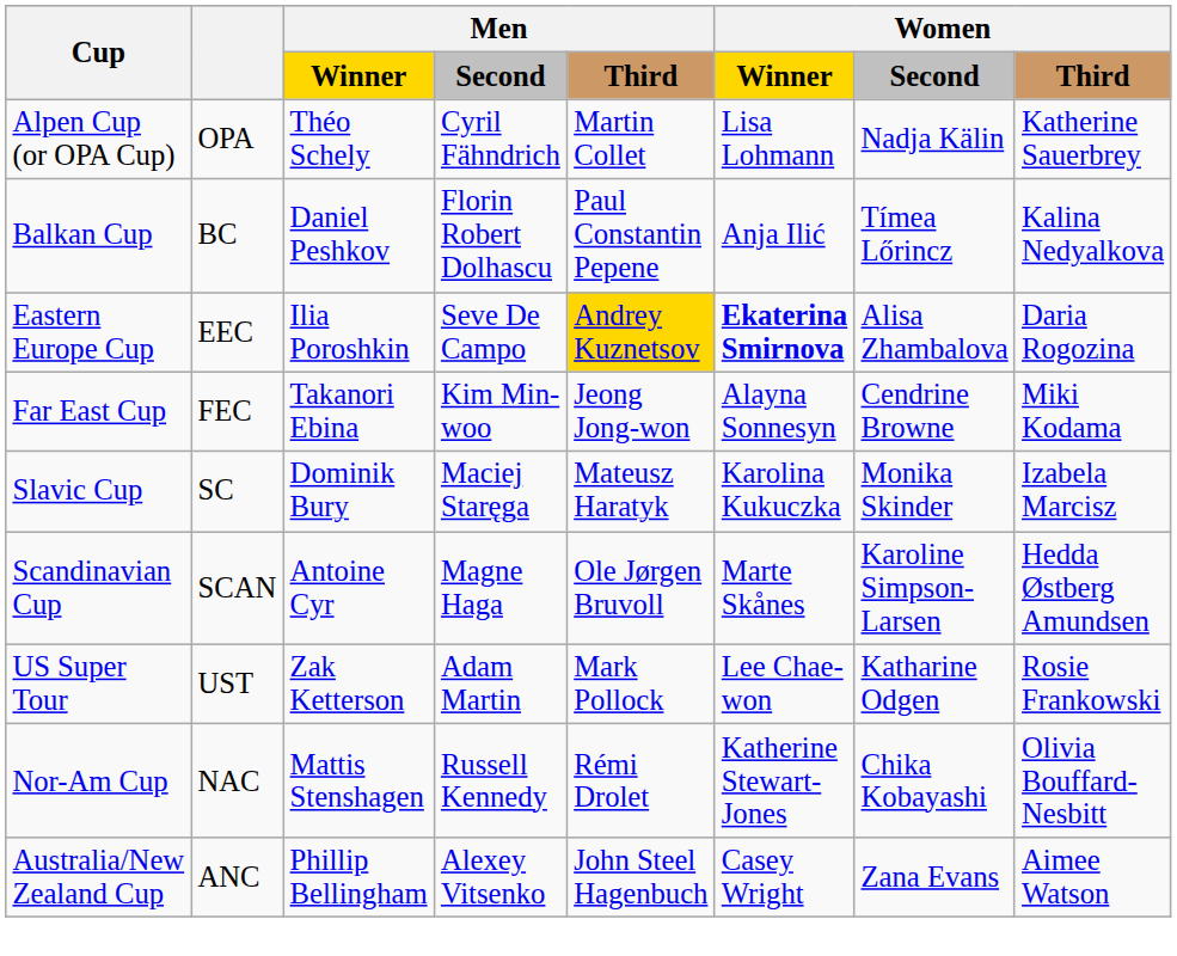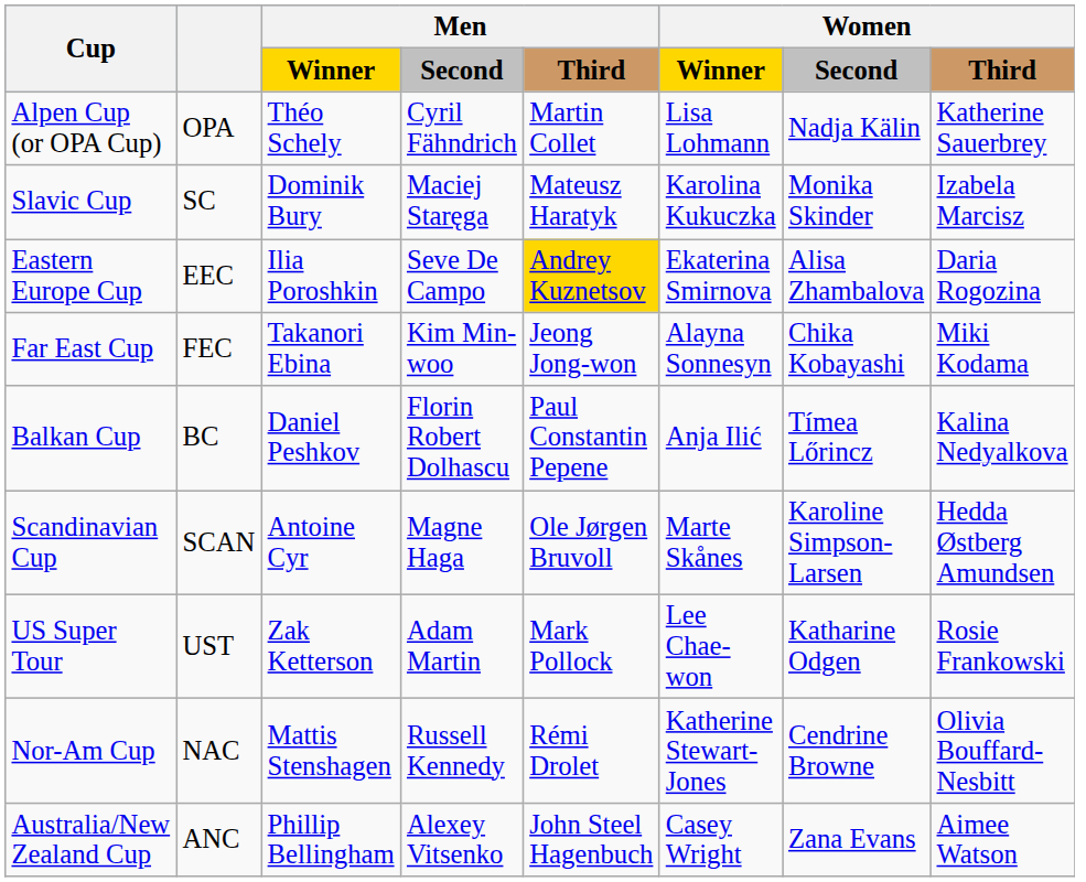rows swapped: Balkan Cup <-> Slavic Cup
Eastern Europe Cup | Women / Winner: bold -> normal
Far East Cup | Women / Second: Cendrine Browne -> Chika Kobayashi
Nor-Am Cup | Women / Second: Chika Kobayashi -> Cendrine Browne
